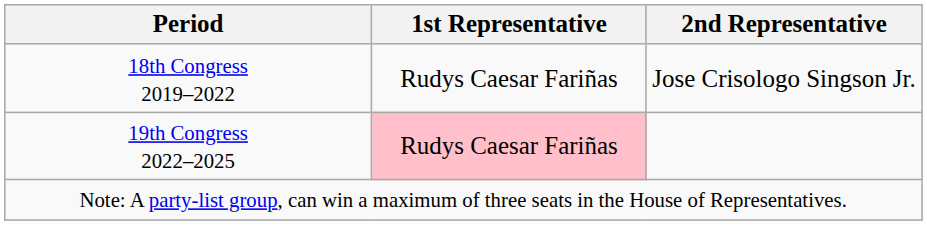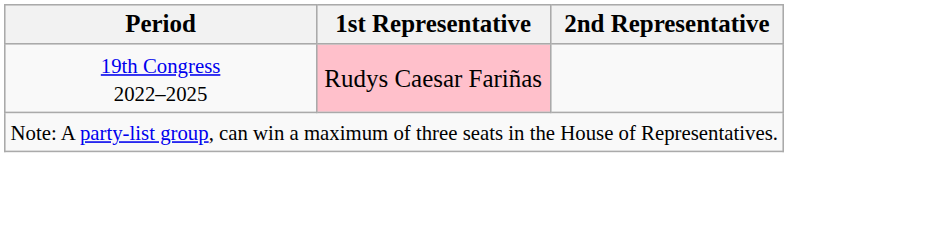- row: 18th Congress 2019–2022 | Rudys Caesar Fariñas | Jose Crisologo Singson Jr.
